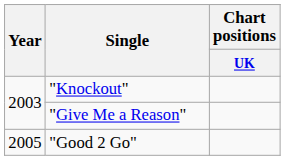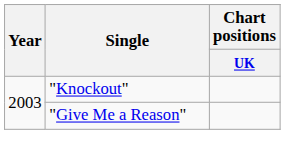- row: 2005 | "Good 2 Go"
